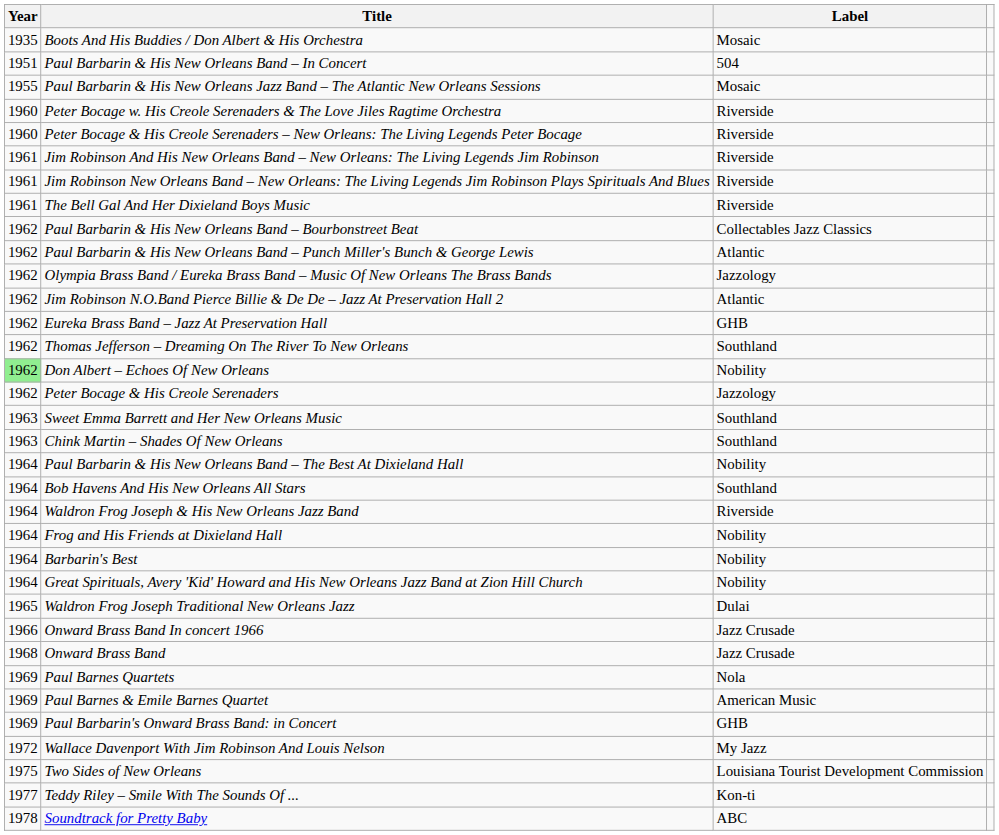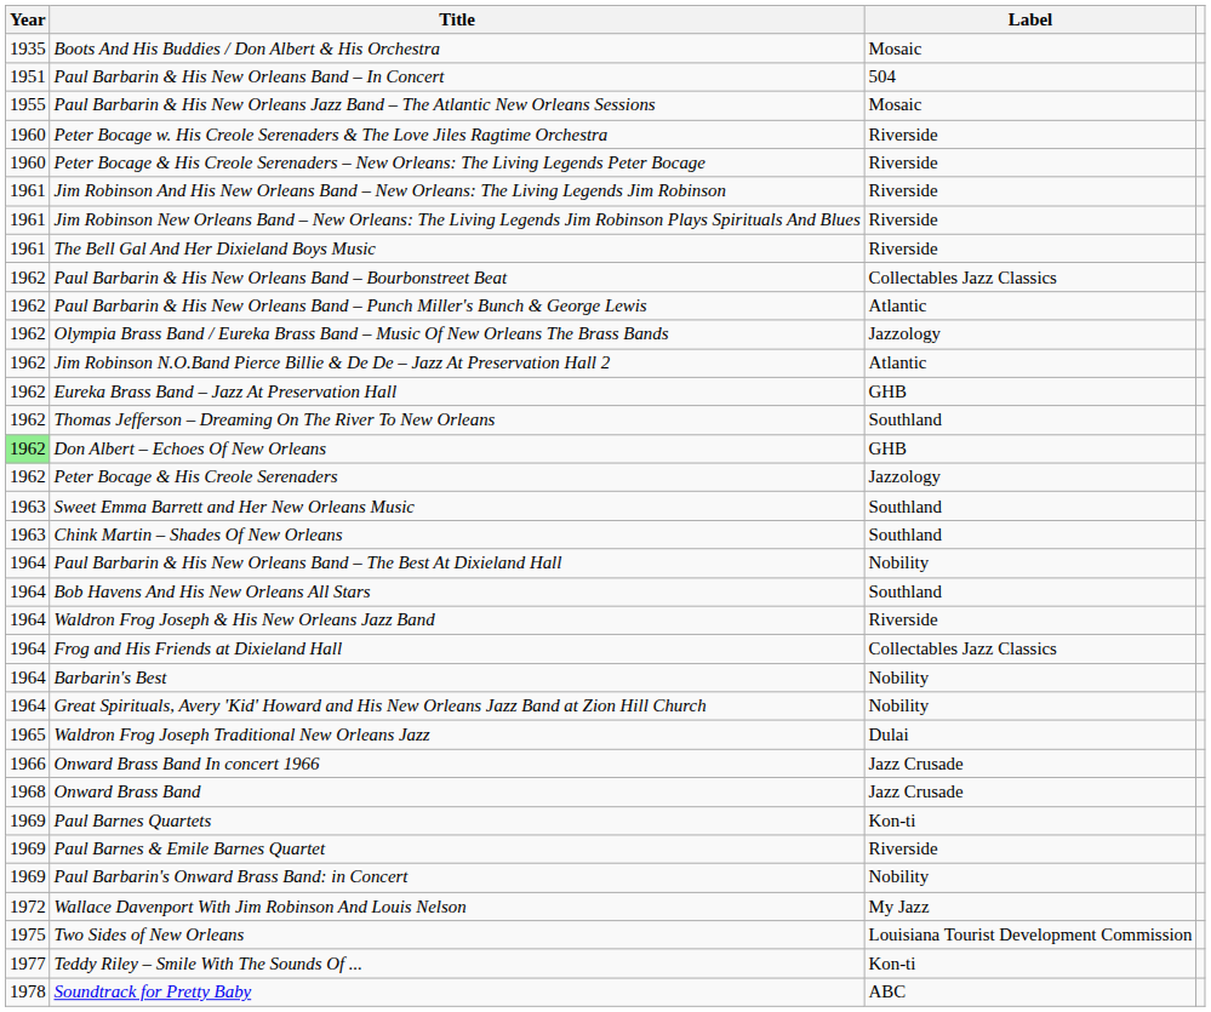Don Albert – Echoes Of New Orleans | Label: Nobility -> GHB
Frog and His Friends at Dixieland Hall | Label: Nobility -> Collectables Jazz Classics
Paul Barnes Quartets | Label: Nola -> Kon-ti
Paul Barnes & Emile Barnes Quartet | Label: American Music -> Riverside
Paul Barbarin's Onward Brass Band: in Concert | Label: GHB -> Nobility
